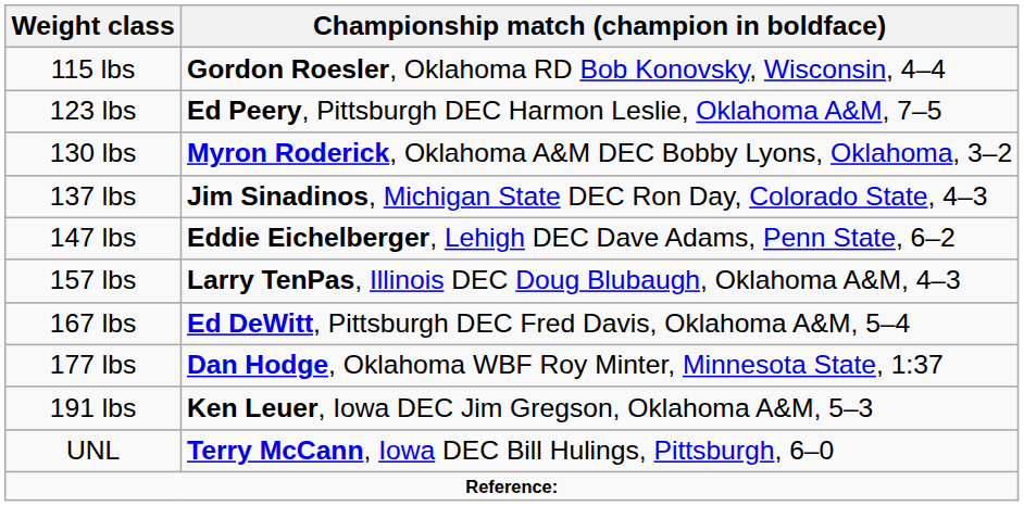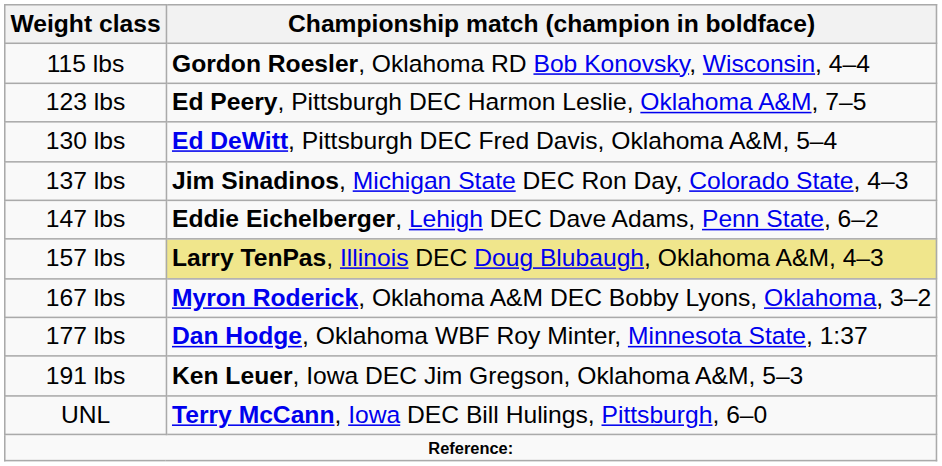130 lbs | Championship match (champion in boldface): Myron Roderick, Oklahoma A&M DEC Bobby Lyons, Oklahoma, 3–2 -> Ed DeWitt, Pittsburgh DEC Fred Davis, Oklahoma A&M, 5–4
157 lbs | Championship match (champion in boldface): no background -> khaki background
167 lbs | Championship match (champion in boldface): Ed DeWitt, Pittsburgh DEC Fred Davis, Oklahoma A&M, 5–4 -> Myron Roderick, Oklahoma A&M DEC Bobby Lyons, Oklahoma, 3–2
